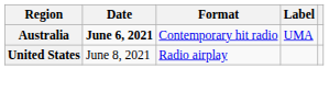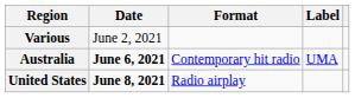+ row: Various | June 2, 2021
United States | Date: normal -> bold
